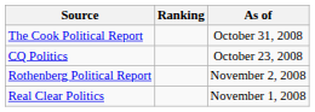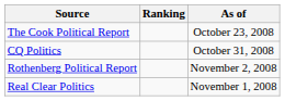The Cook Political Report | As of: October 31, 2008 -> October 23, 2008
CQ Politics | As of: October 23, 2008 -> October 31, 2008
